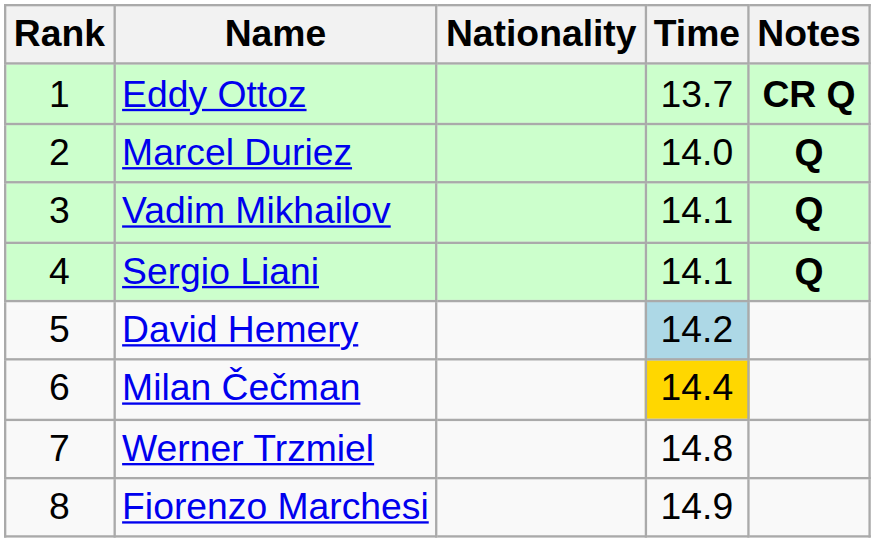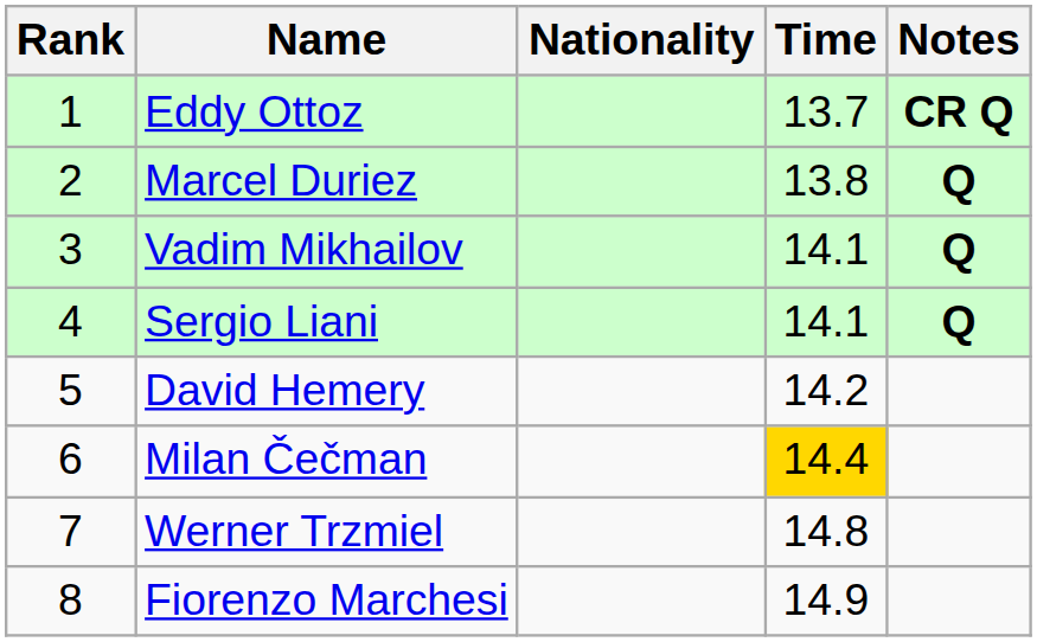Marcel Duriez | Time: 14.0 -> 13.8
David Hemery | Time: lightblue background -> no background
